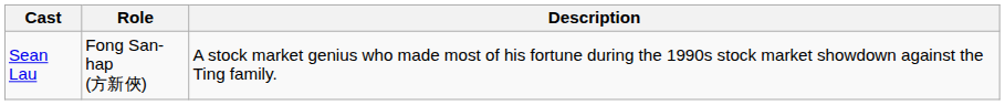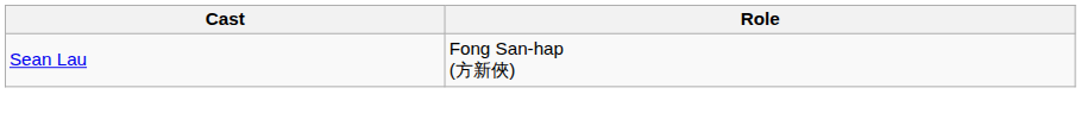- column: Description | A stock market genius who made most of his fortune during the 1990s stock market showdown against the Ting family.
